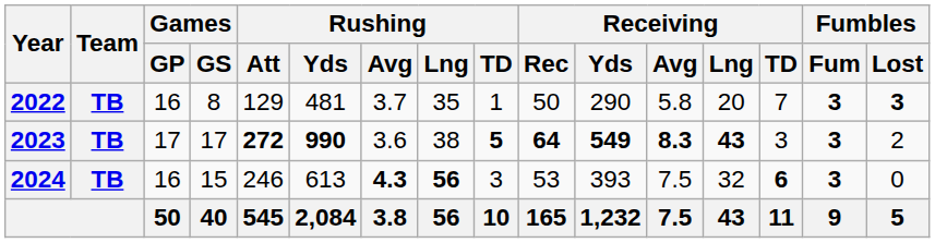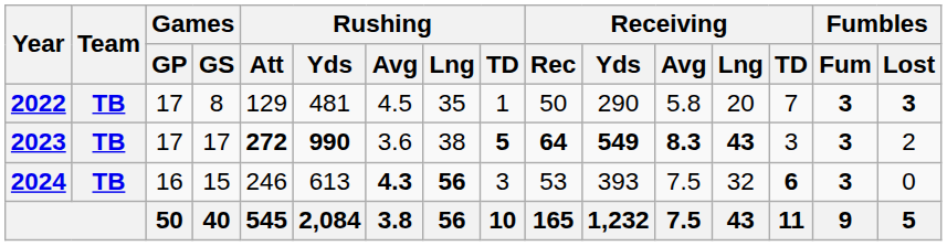2022 | Games / GP: 16 -> 17
2022 | Rushing / Avg: 3.7 -> 4.5
